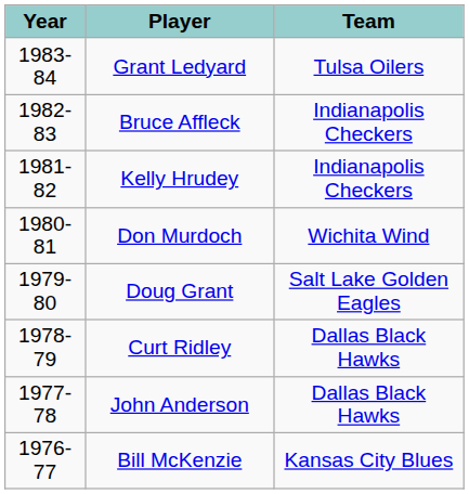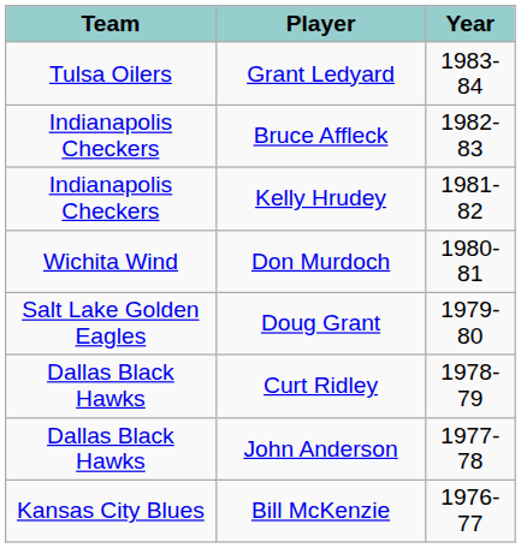columns swapped: Year <-> Team
